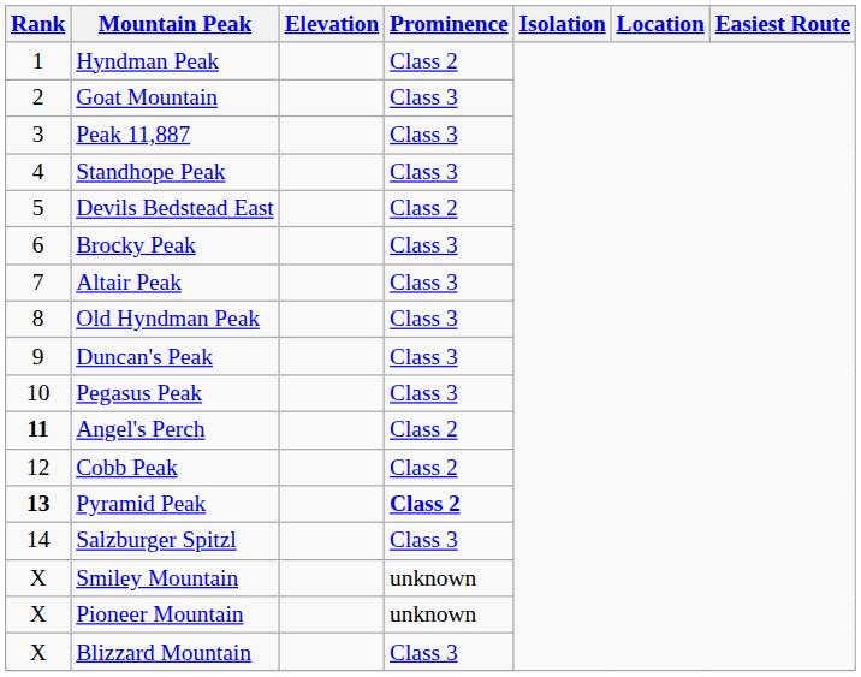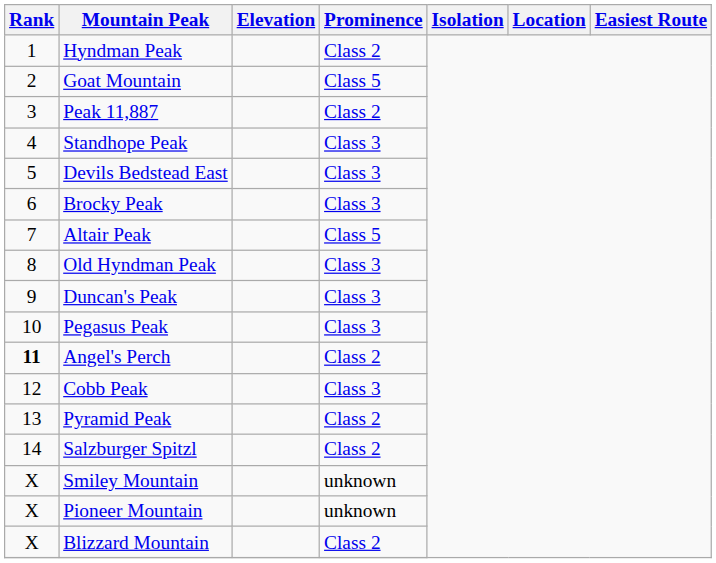Goat Mountain | Prominence: Class 3 -> Class 5
Peak 11,887 | Prominence: Class 3 -> Class 2
Devils Bedstead East | Prominence: Class 2 -> Class 3
Altair Peak | Prominence: Class 3 -> Class 5
Cobb Peak | Prominence: Class 2 -> Class 3
Pyramid Peak | Rank: bold -> normal
Pyramid Peak | Prominence: bold -> normal
Salzburger Spitzl | Prominence: Class 3 -> Class 2
Blizzard Mountain | Prominence: Class 3 -> Class 2
